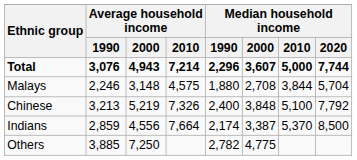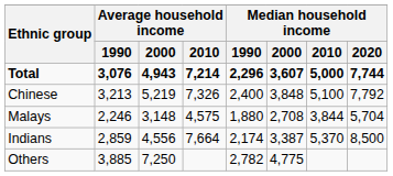rows swapped: Chinese <-> Malays
